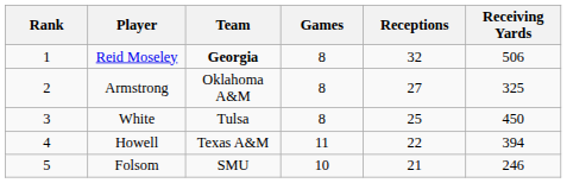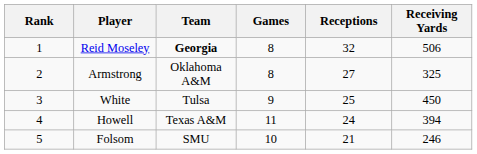White | Games: 8 -> 9
Howell | Receptions: 22 -> 24
